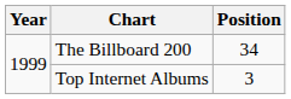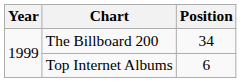Top Internet Albums | Position: 3 -> 6
